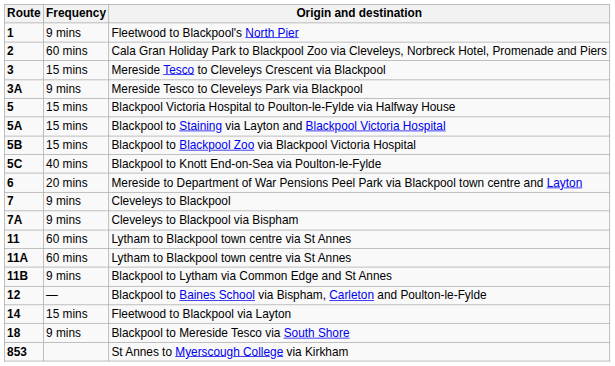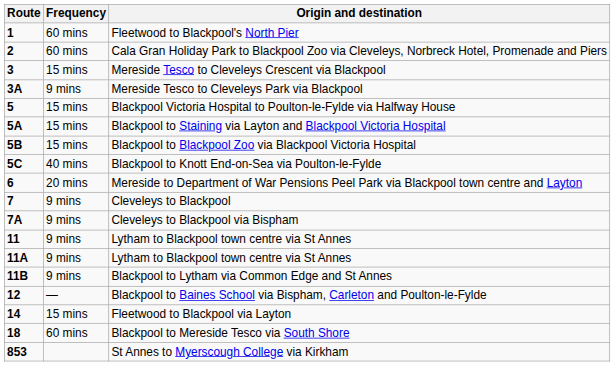Fleetwood to Blackpool's North Pier | Frequency: 9 mins -> 60 mins
11 / Lytham to Blackpool town centre via St Annes | Frequency: 60 mins -> 9 mins
11A / Lytham to Blackpool town centre via St Annes | Frequency: 60 mins -> 9 mins
Blackpool to Mereside Tesco via South Shore | Frequency: 9 mins -> 60 mins
